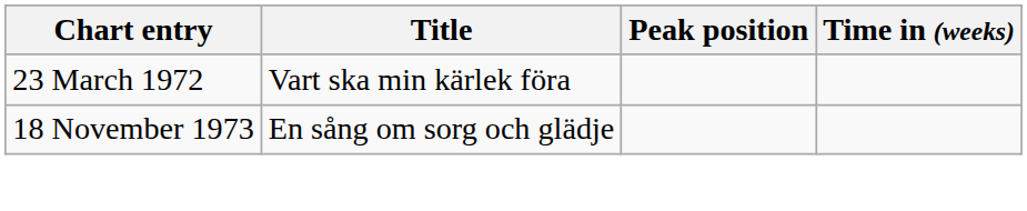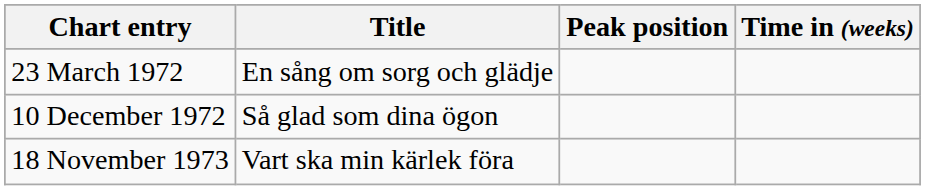23 March 1972 | Title: Vart ska min kärlek föra -> En sång om sorg och glädje
+ row: 10 December 1972 | Så glad som dina ögon
18 November 1973 | Title: En sång om sorg och glädje -> Vart ska min kärlek föra
